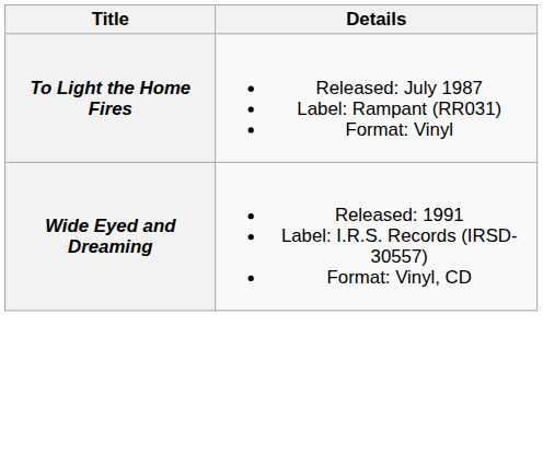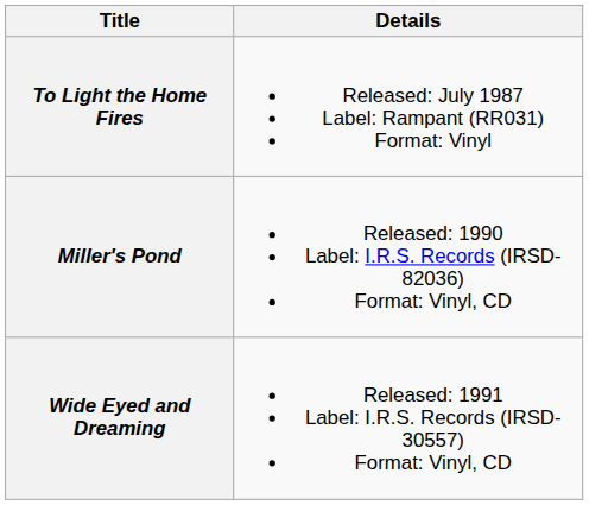+ row: Miller's Pond | Released: 1990 Label: I.R.S. Records (IRSD-82036) Format: Vinyl, CD
